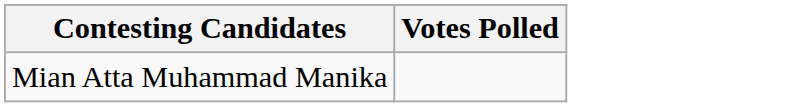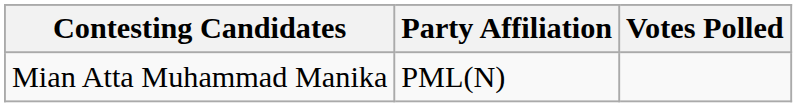+ column: Party Affiliation | PML(N)
